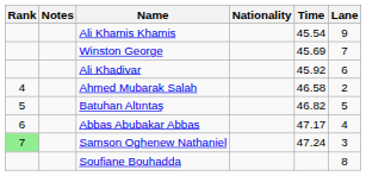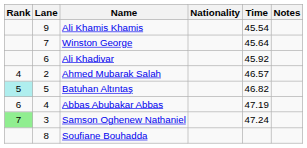columns swapped: Lane <-> Notes
Winston George | Time: 45.69 -> 45.64
Ahmed Mubarak Salah | Time: 46.58 -> 46.57
Batuhan Altıntaş | Rank: no background -> paleturquoise background
Abbas Abubakar Abbas | Time: 47.17 -> 47.19
